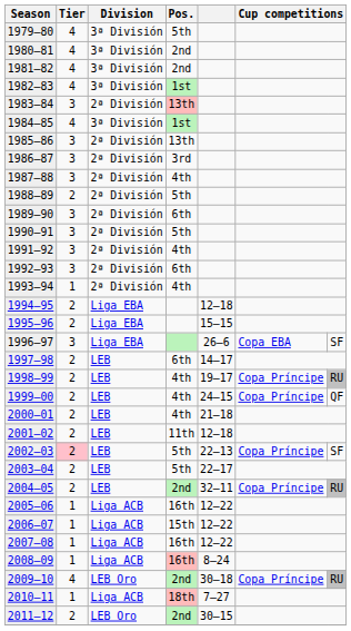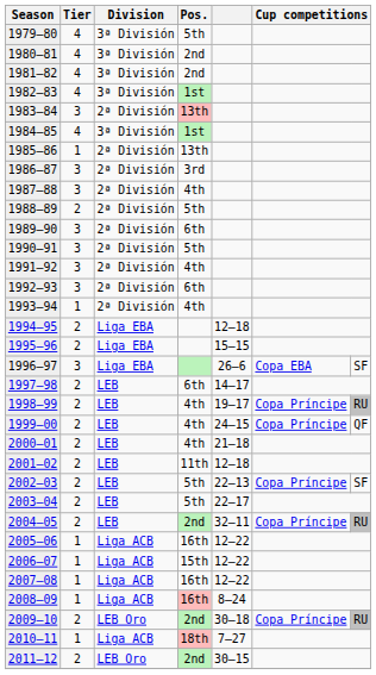1985–86 | Tier: 3 -> 1
2002–03 | Tier: pink background -> no background
2009–10 | Tier: 4 -> 2
